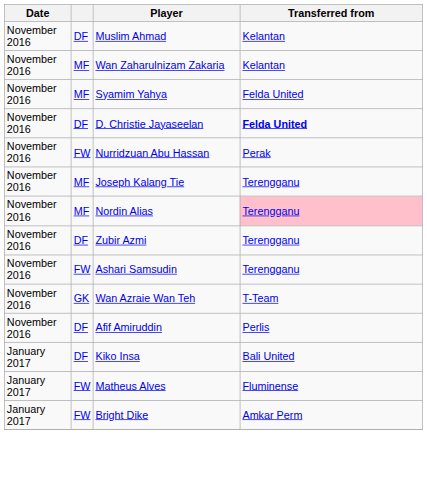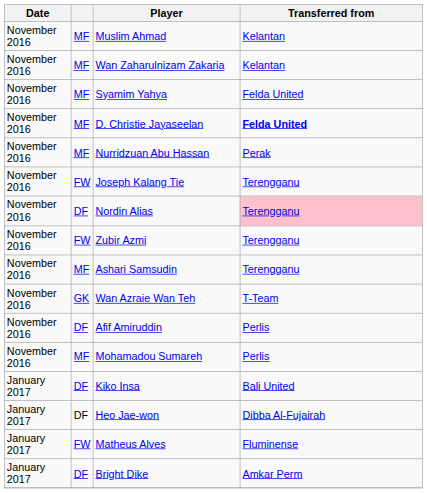Muslim Ahmad | column 2: DF -> MF
D. Christie Jayaseelan | column 2: DF -> MF
Nurridzuan Abu Hassan | column 2: FW -> MF
Joseph Kalang Tie | column 2: MF -> FW
Nordin Alias | column 2: MF -> DF
Zubir Azmi | column 2: DF -> FW
Ashari Samsudin | column 2: FW -> MF
+ row: November 2016 | MF | Mohamadou Sumareh | Perlis
+ row: January 2017 | DF | Heo Jae-won | Dibba Al-Fujairah
Bright Dike | column 2: FW -> DF
